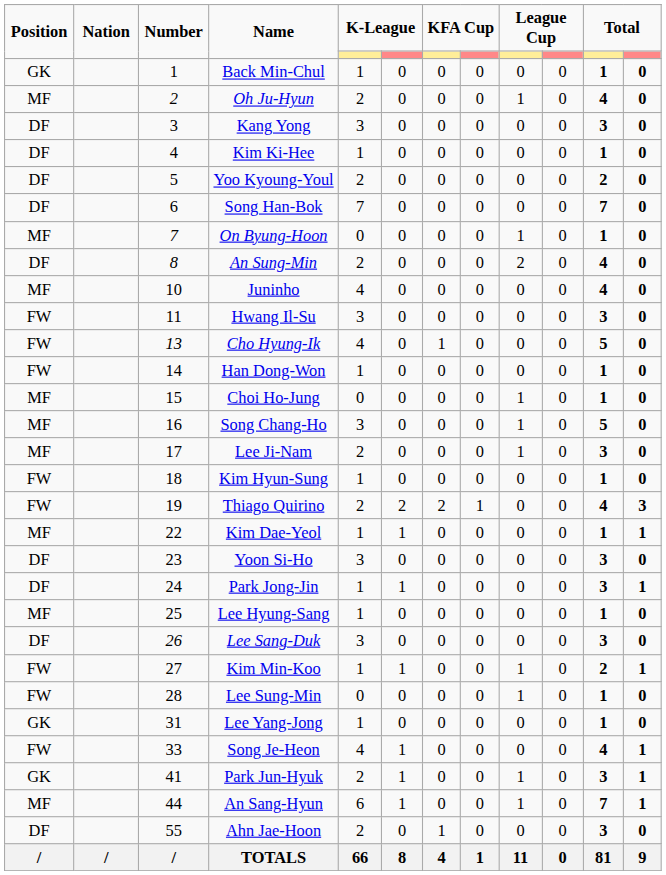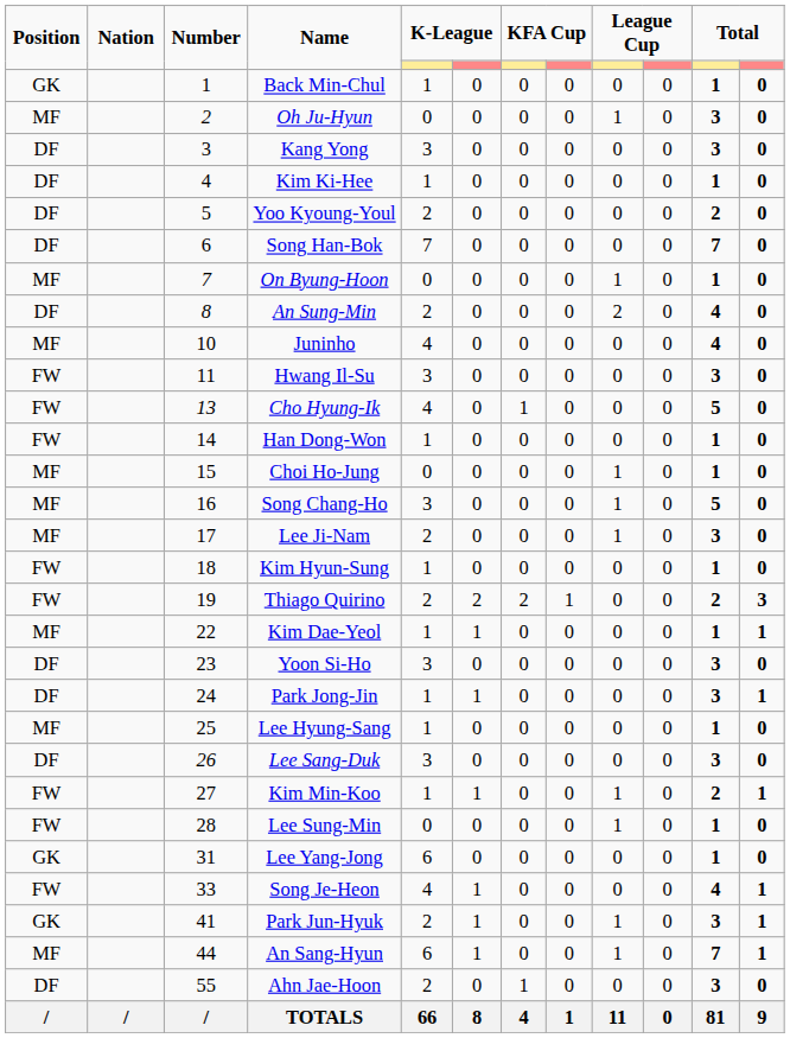Oh Ju-Hyun | column 5: 2 -> 0
Oh Ju-Hyun | column 11: 4 -> 3
Thiago Quirino | column 11: 4 -> 2
Lee Yang-Jong | column 5: 1 -> 6
